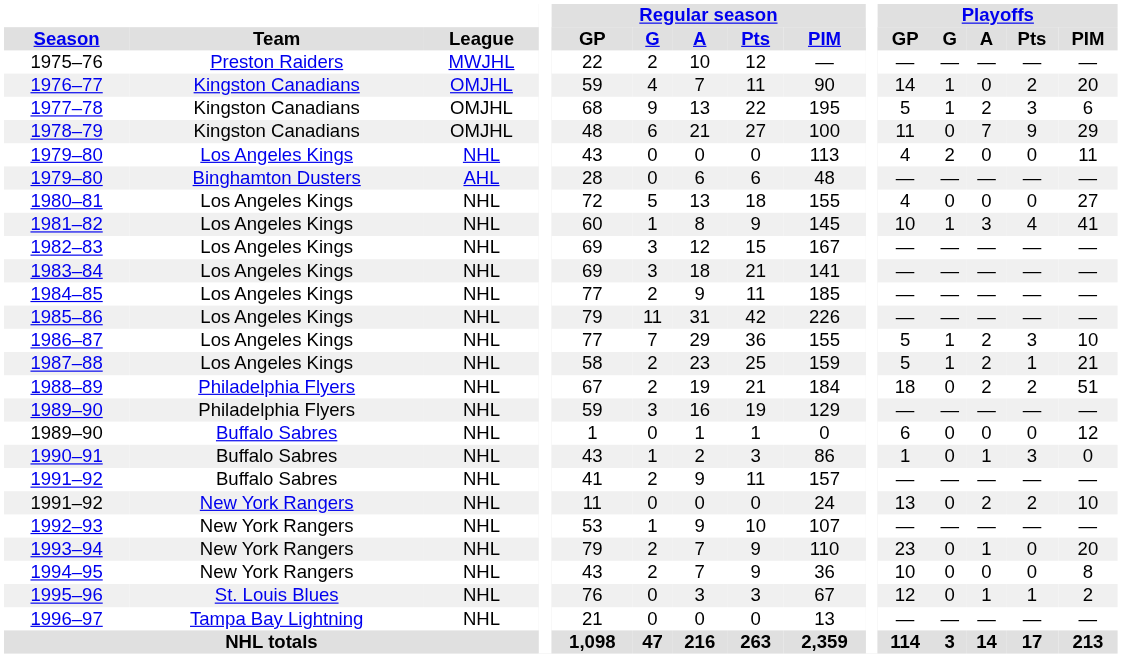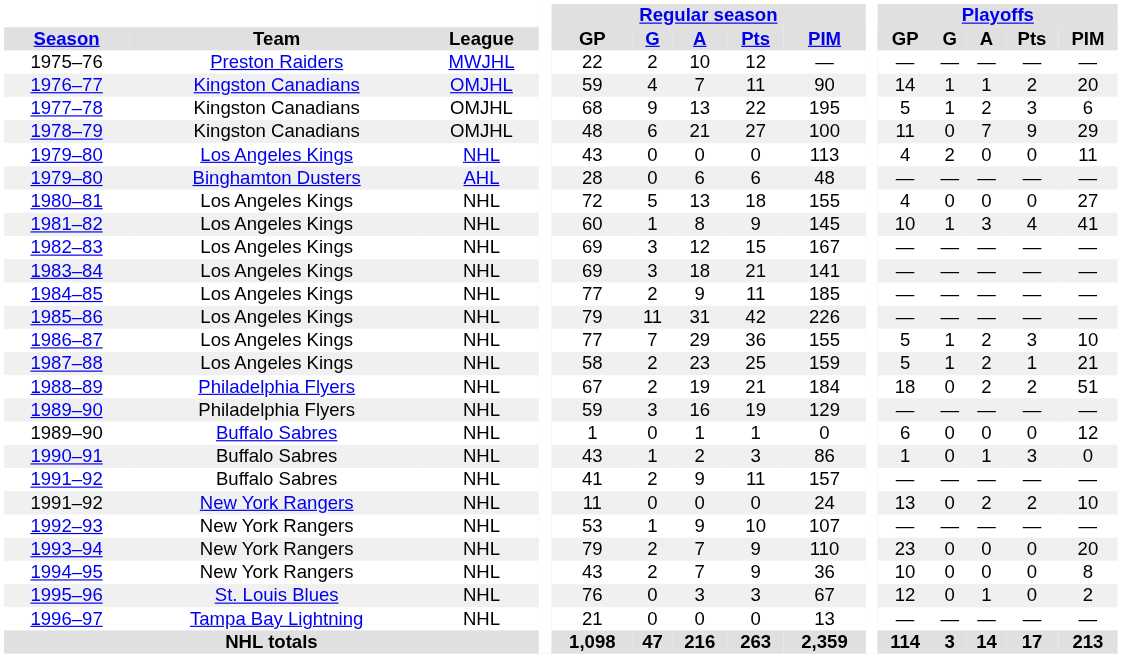1976–77 | Playoffs / A: 0 -> 1
1993–94 | Playoffs / A: 1 -> 0
1995–96 | Playoffs / Pts: 1 -> 0
